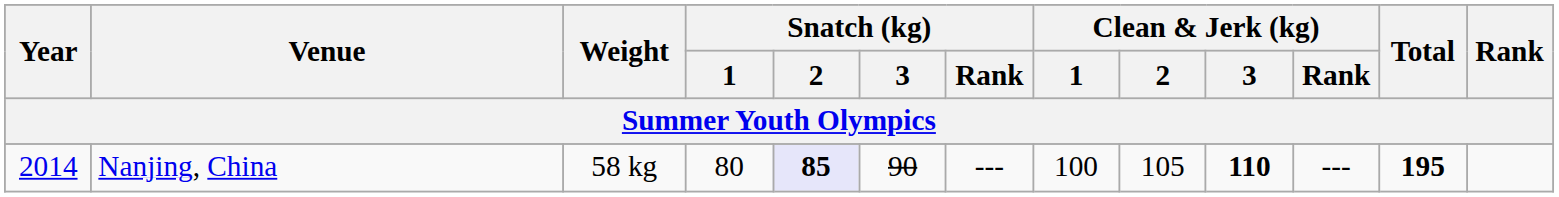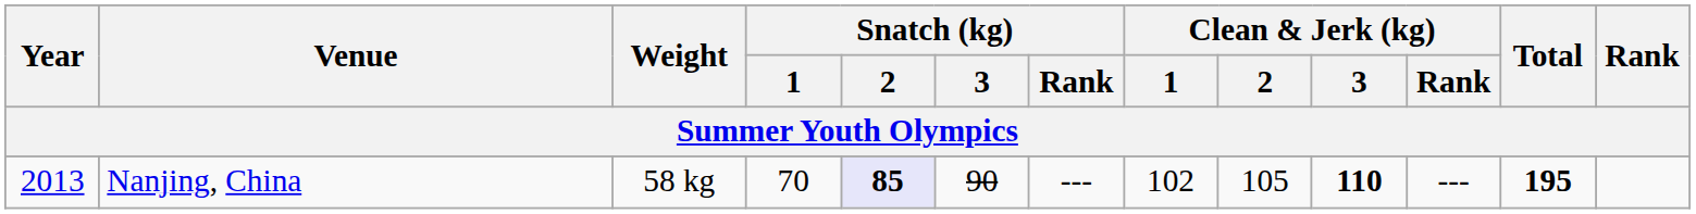Nanjing, China | Year: 2014 -> 2013
Nanjing, China | Snatch (kg) / 1: 80 -> 70
Nanjing, China | Clean & Jerk (kg) / 1: 100 -> 102
